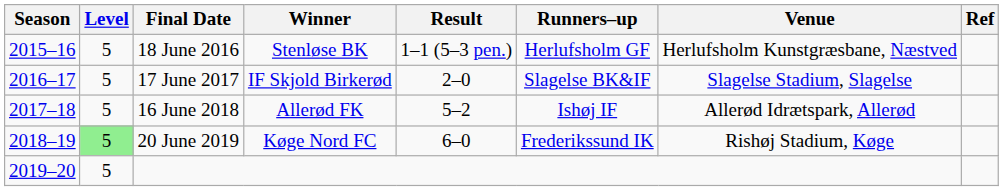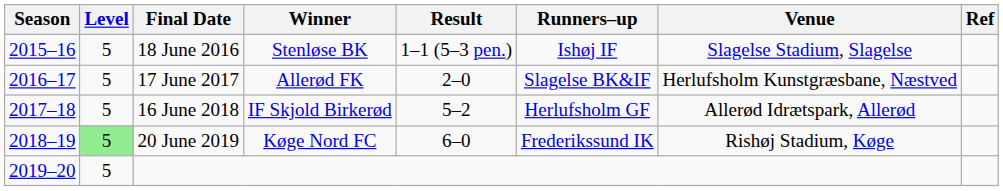18 June 2016 | Runners–up: Herlufsholm GF -> Ishøj IF
18 June 2016 | Venue: Herlufsholm Kunstgræsbane, Næstved -> Slagelse Stadium, Slagelse
17 June 2017 | Winner: IF Skjold Birkerød -> Allerød FK
17 June 2017 | Venue: Slagelse Stadium, Slagelse -> Herlufsholm Kunstgræsbane, Næstved
16 June 2018 | Winner: Allerød FK -> IF Skjold Birkerød
16 June 2018 | Runners–up: Ishøj IF -> Herlufsholm GF
